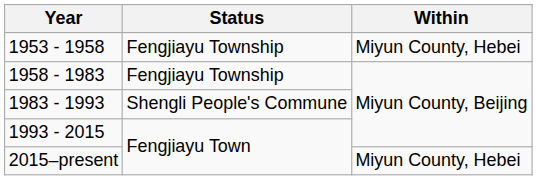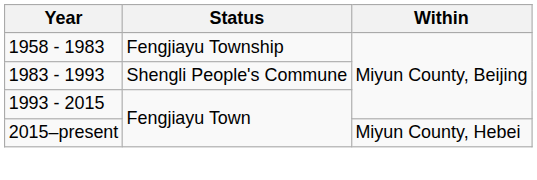- row: 1953 - 1958 | Fengjiayu Township | Miyun County, Hebei
